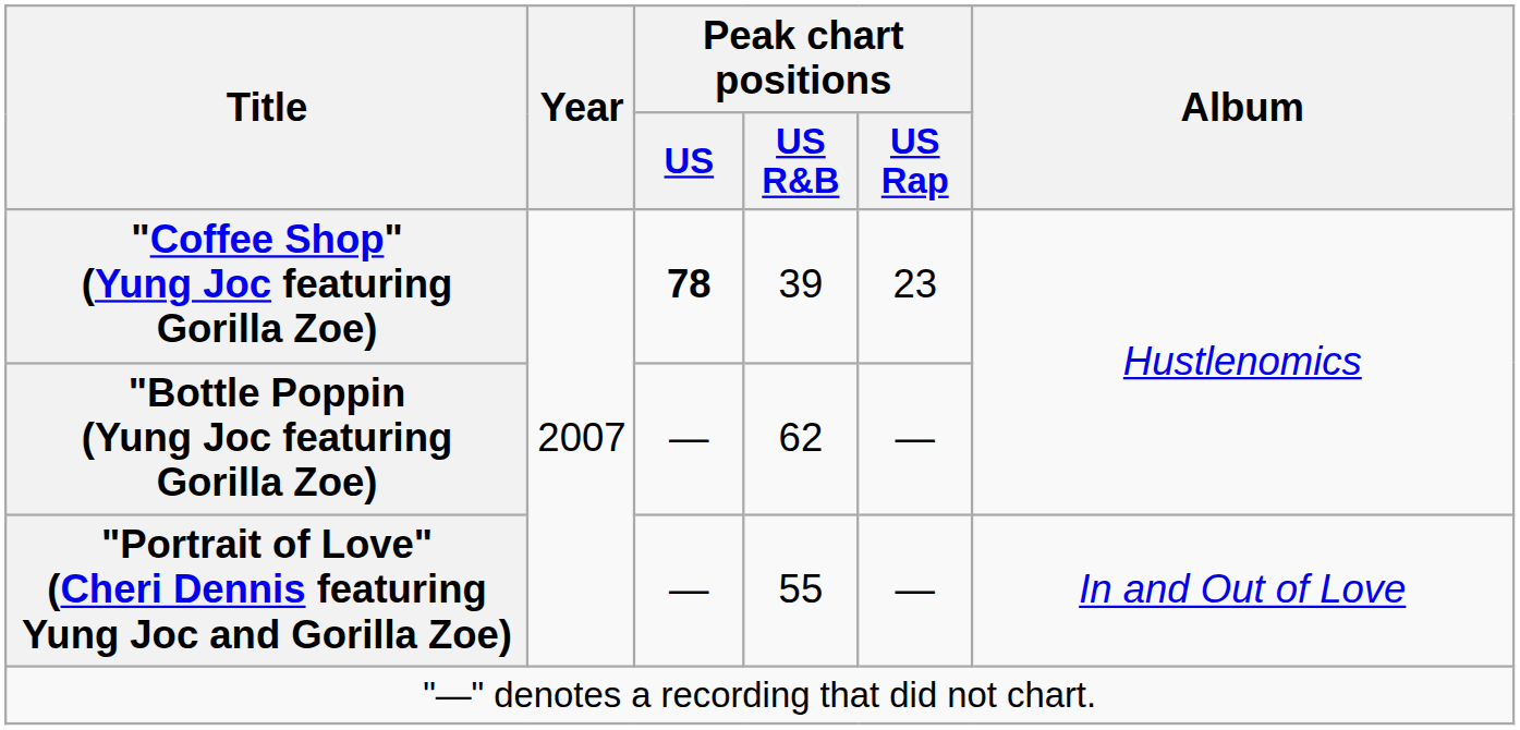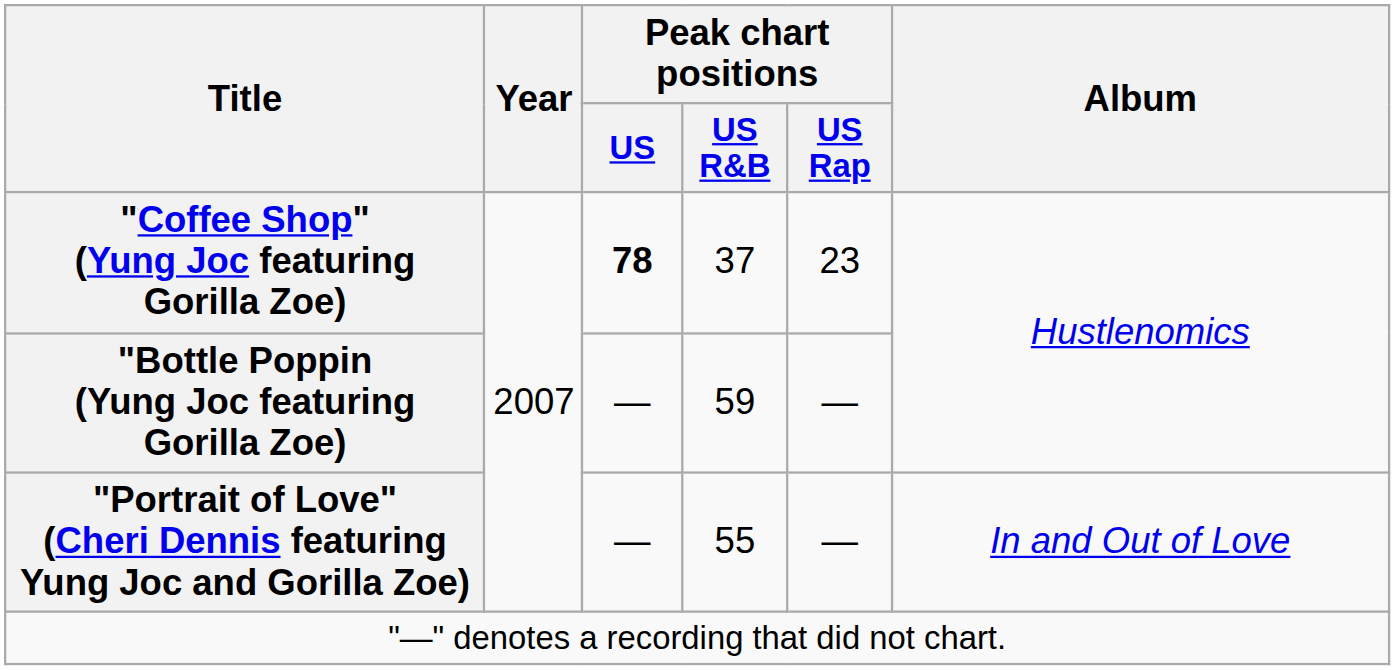"Coffee Shop" (Yung Joc featuring Gorilla Zoe) | Peak chart positions / US R&B: 39 -> 37
"Bottle Poppin (Yung Joc featuring Gorilla Zoe) | Peak chart positions / US R&B: 62 -> 59
